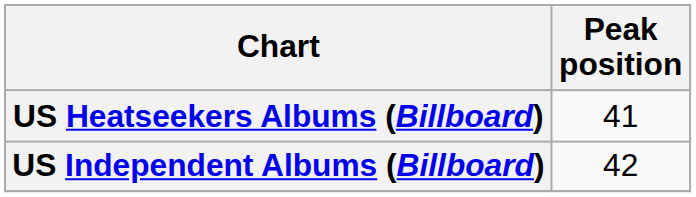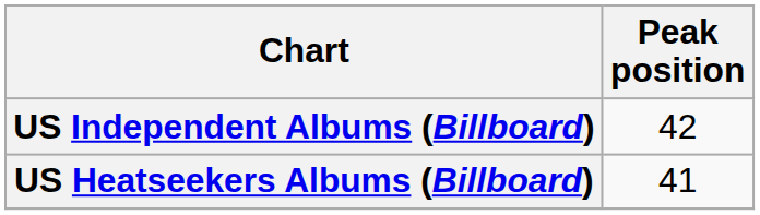rows swapped: US Heatseekers Albums (Billboard) <-> US Independent Albums (Billboard)
